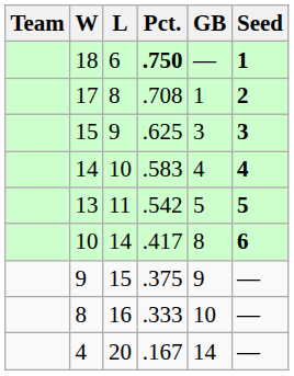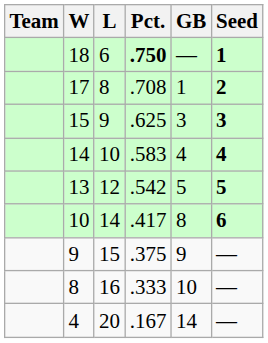13 | L: 11 -> 12
